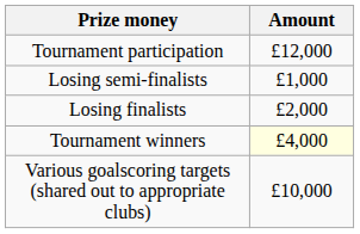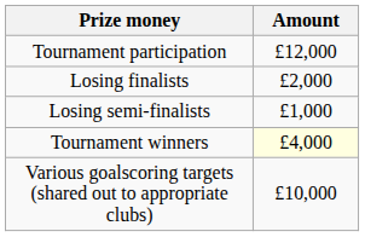rows swapped: Losing semi-finalists <-> Losing finalists
